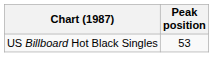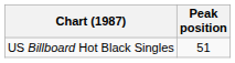US Billboard Hot Black Singles | Peak position: 53 -> 51
